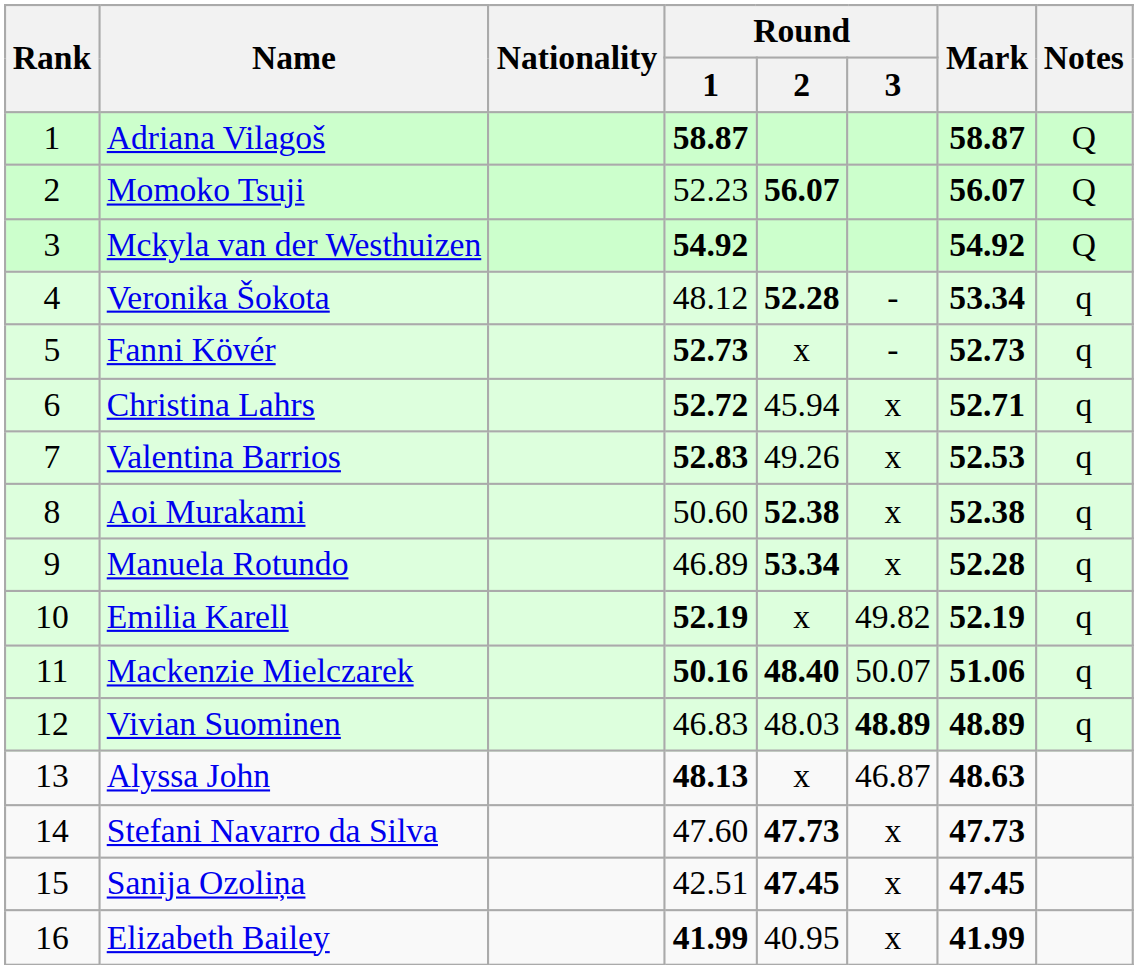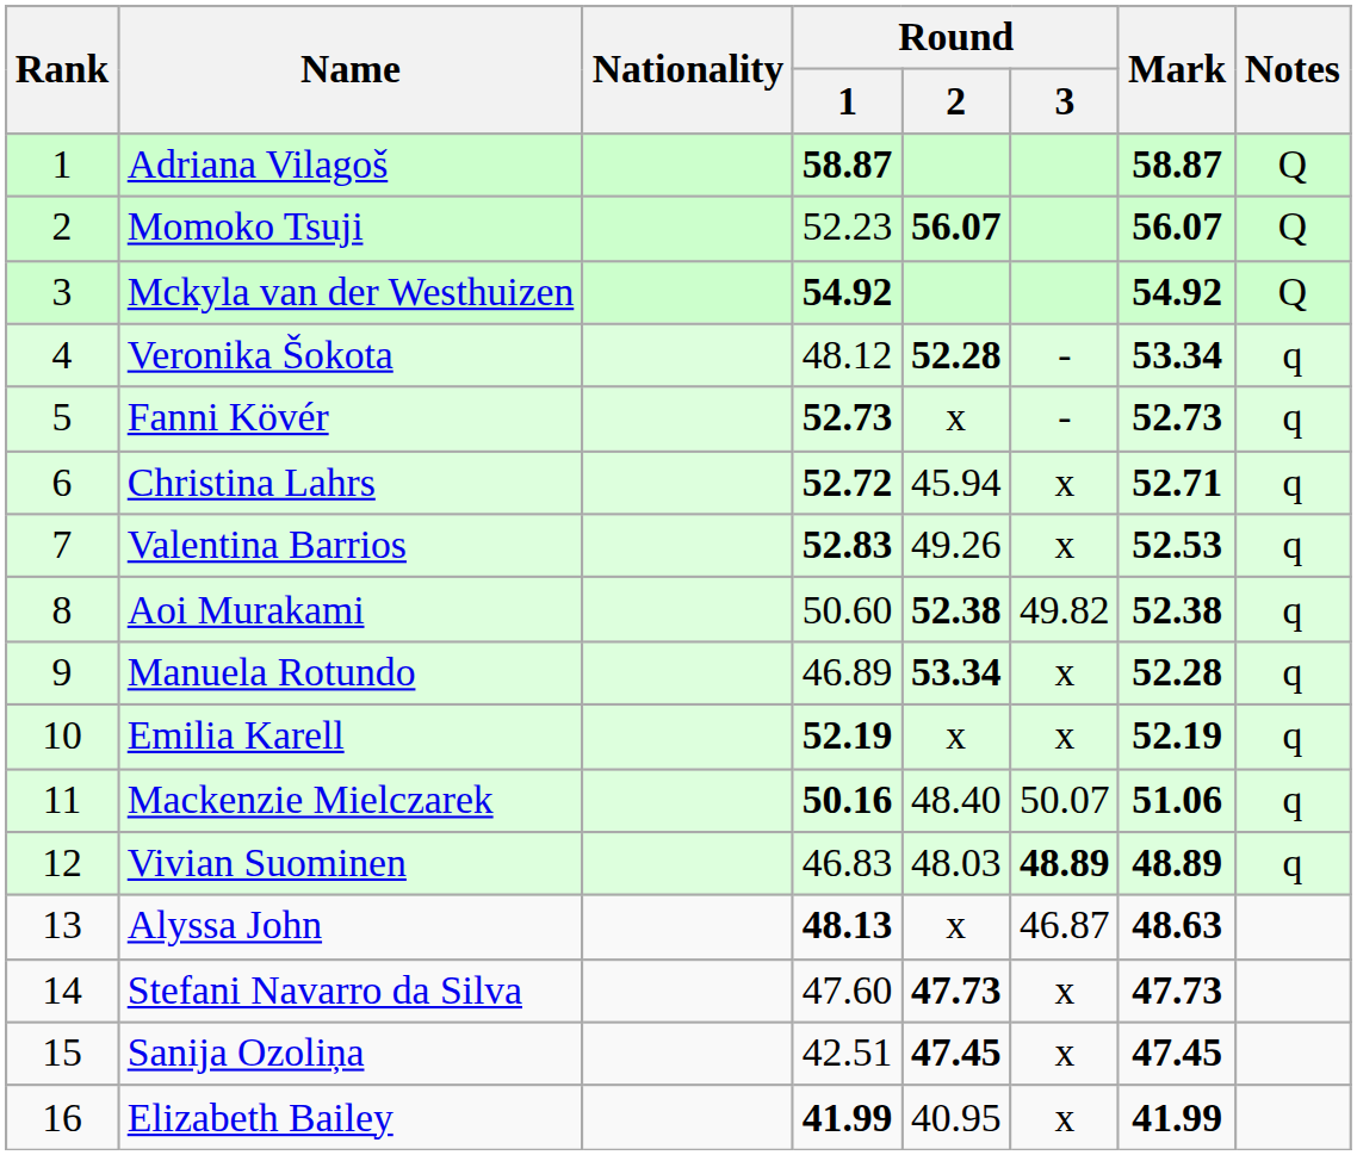Aoi Murakami | Round / 3: x -> 49.82
Emilia Karell | Round / 3: 49.82 -> x
Mackenzie Mielczarek | Round / 2: bold -> normal
